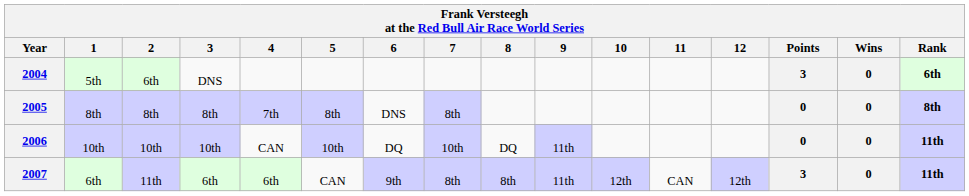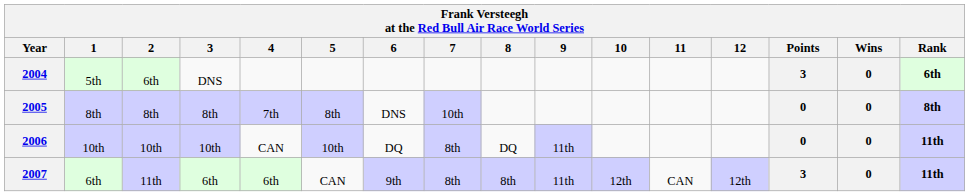2005 | 7: 8th -> 10th
2006 | 7: 10th -> 8th
